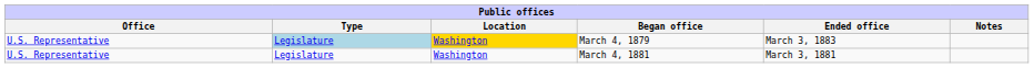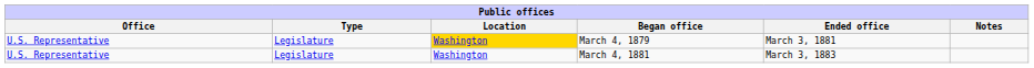March 4, 1879 | Type: lightblue background -> no background
March 4, 1879 | Ended office: March 3, 1883 -> March 3, 1881
March 4, 1881 | Ended office: March 3, 1881 -> March 3, 1883
